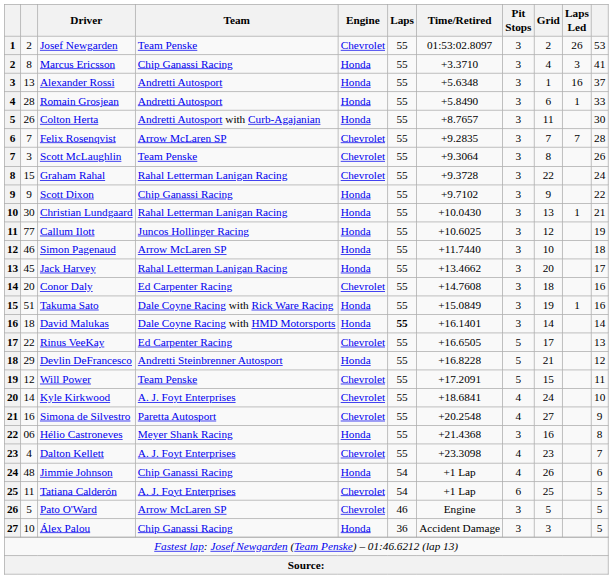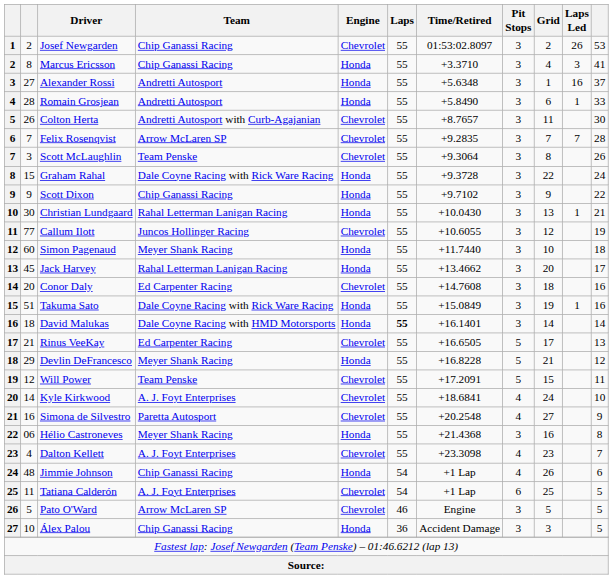Josef Newgarden | Team: Team Penske -> Chip Ganassi Racing
Alexander Rossi | column 2: 13 -> 27
Colton Herta | Engine: Honda -> Chevrolet
Graham Rahal | Team: Rahal Letterman Lanigan Racing -> Dale Coyne Racing with Rick Ware Racing
Graham Rahal | Engine: Chevrolet -> Honda
Callum Ilott | Engine: Honda -> Chevrolet
Callum Ilott | Time/Retired: +10.6025 -> +10.6055
Simon Pagenaud | column 2: 46 -> 60
Simon Pagenaud | Team: Arrow McLaren SP -> Meyer Shank Racing
Rinus VeeKay | column 2: 22 -> 21
Devlin DeFrancesco | Team: Andretti Steinbrenner Autosport -> Meyer Shank Racing
